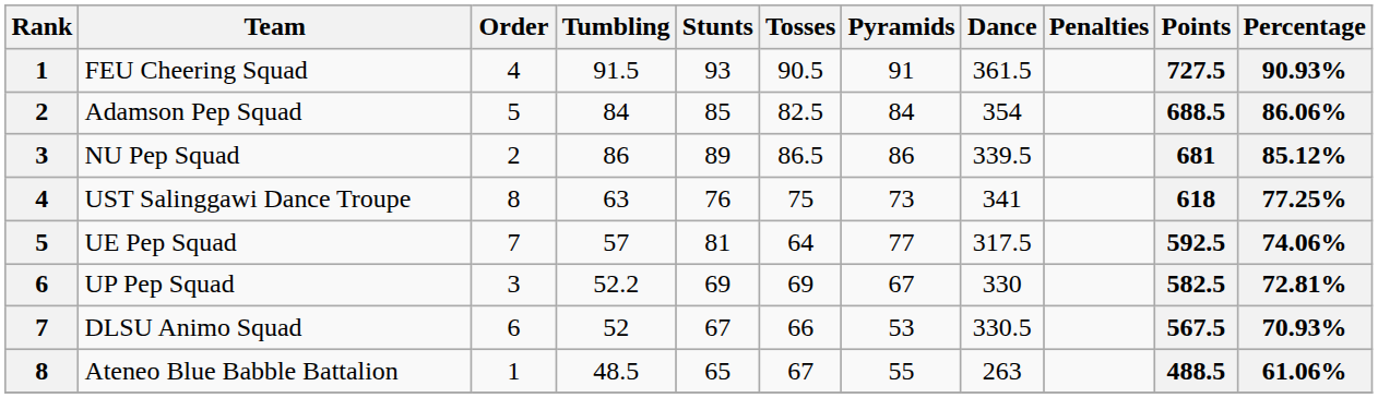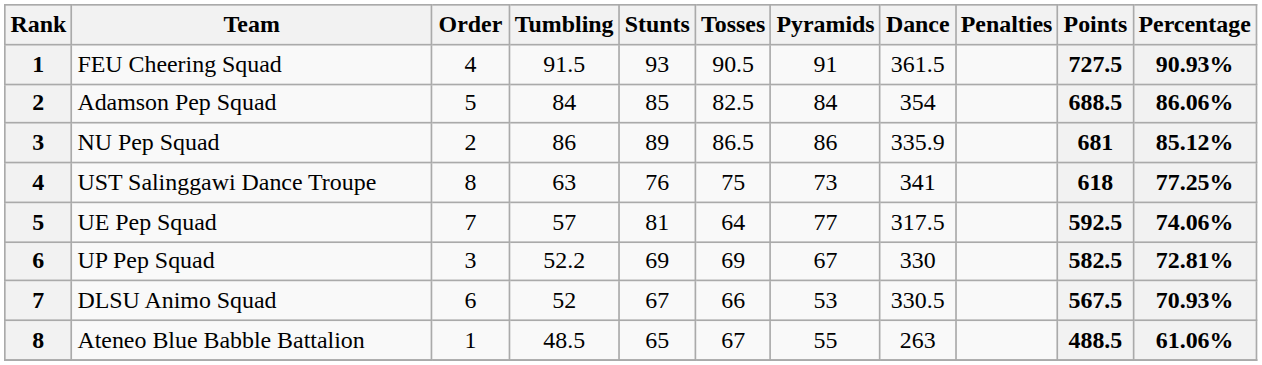NU Pep Squad | Dance: 339.5 -> 335.9
